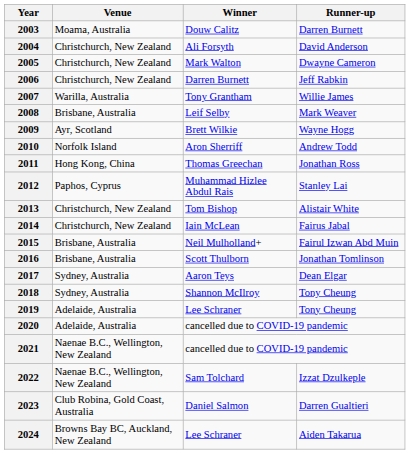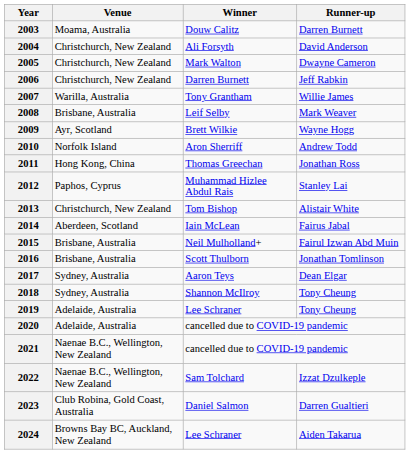2014 | Venue: Christchurch, New Zealand -> Aberdeen, Scotland
